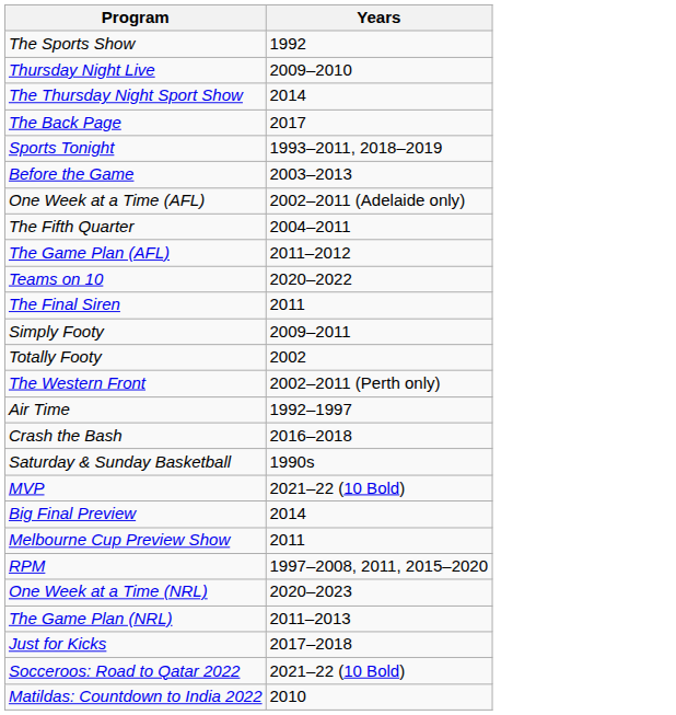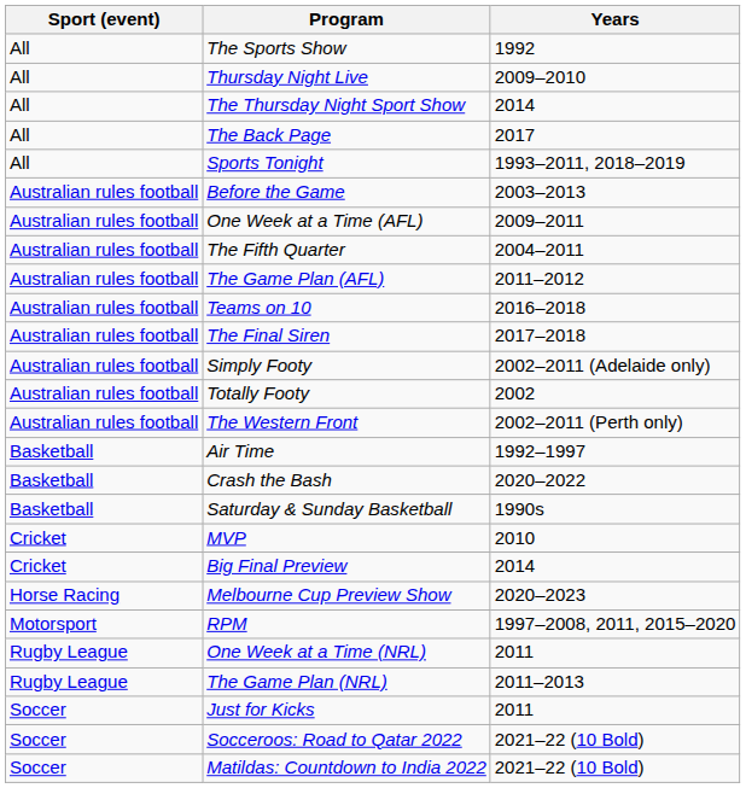+ column: Sport (event) | All | All | All | All | All | Australian rules football | Australian rules football | Australian rules football | Australian rules football | Australian rules football | Australian rules football | Australian rules football | Australian rules football | Australian rules football | Basketball | Basketball | Basketball | Cricket | Cricket | Horse Racing | Motorsport | Rugby League | Rugby League | Soccer | Soccer | Soccer
One Week at a Time (AFL) | Years: 2002–2011 (Adelaide only) -> 2009–2011
Teams on 10 | Years: 2020–2022 -> 2016–2018
The Final Siren | Years: 2011 -> 2017–2018
Simply Footy | Years: 2009–2011 -> 2002–2011 (Adelaide only)
Crash the Bash | Years: 2016–2018 -> 2020–2022
MVP | Years: 2021–22 (10 Bold) -> 2010
Melbourne Cup Preview Show | Years: 2011 -> 2020–2023
One Week at a Time (NRL) | Years: 2020–2023 -> 2011
Just for Kicks | Years: 2017–2018 -> 2011
Matildas: Countdown to India 2022 | Years: 2010 -> 2021–22 (10 Bold)
